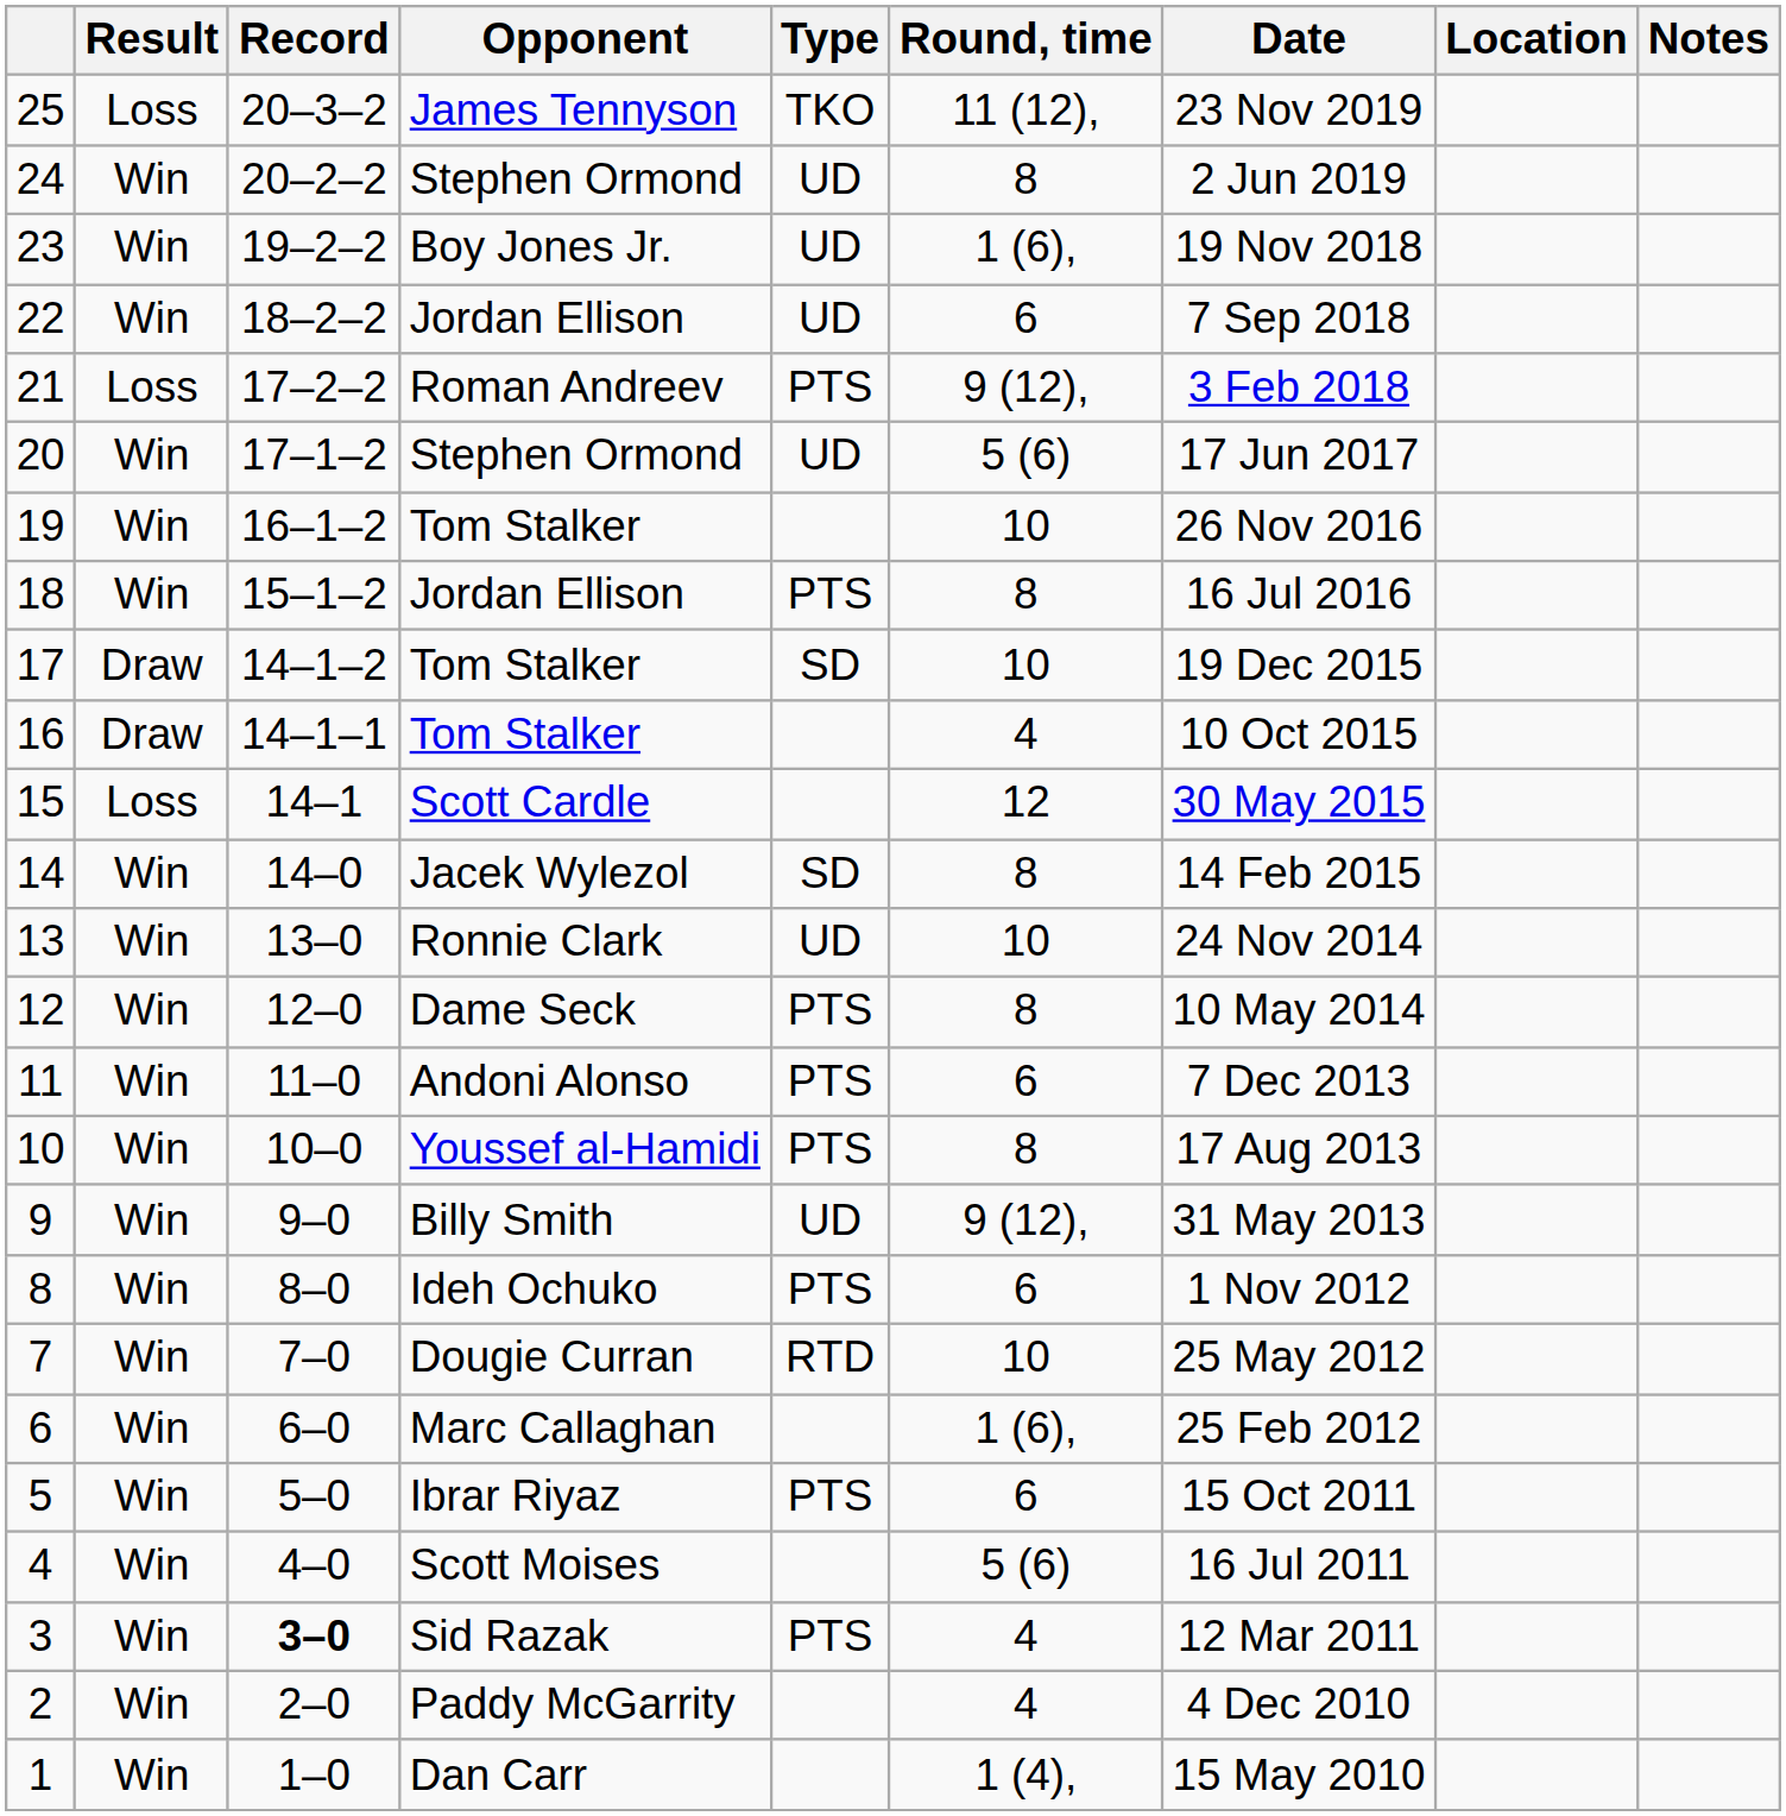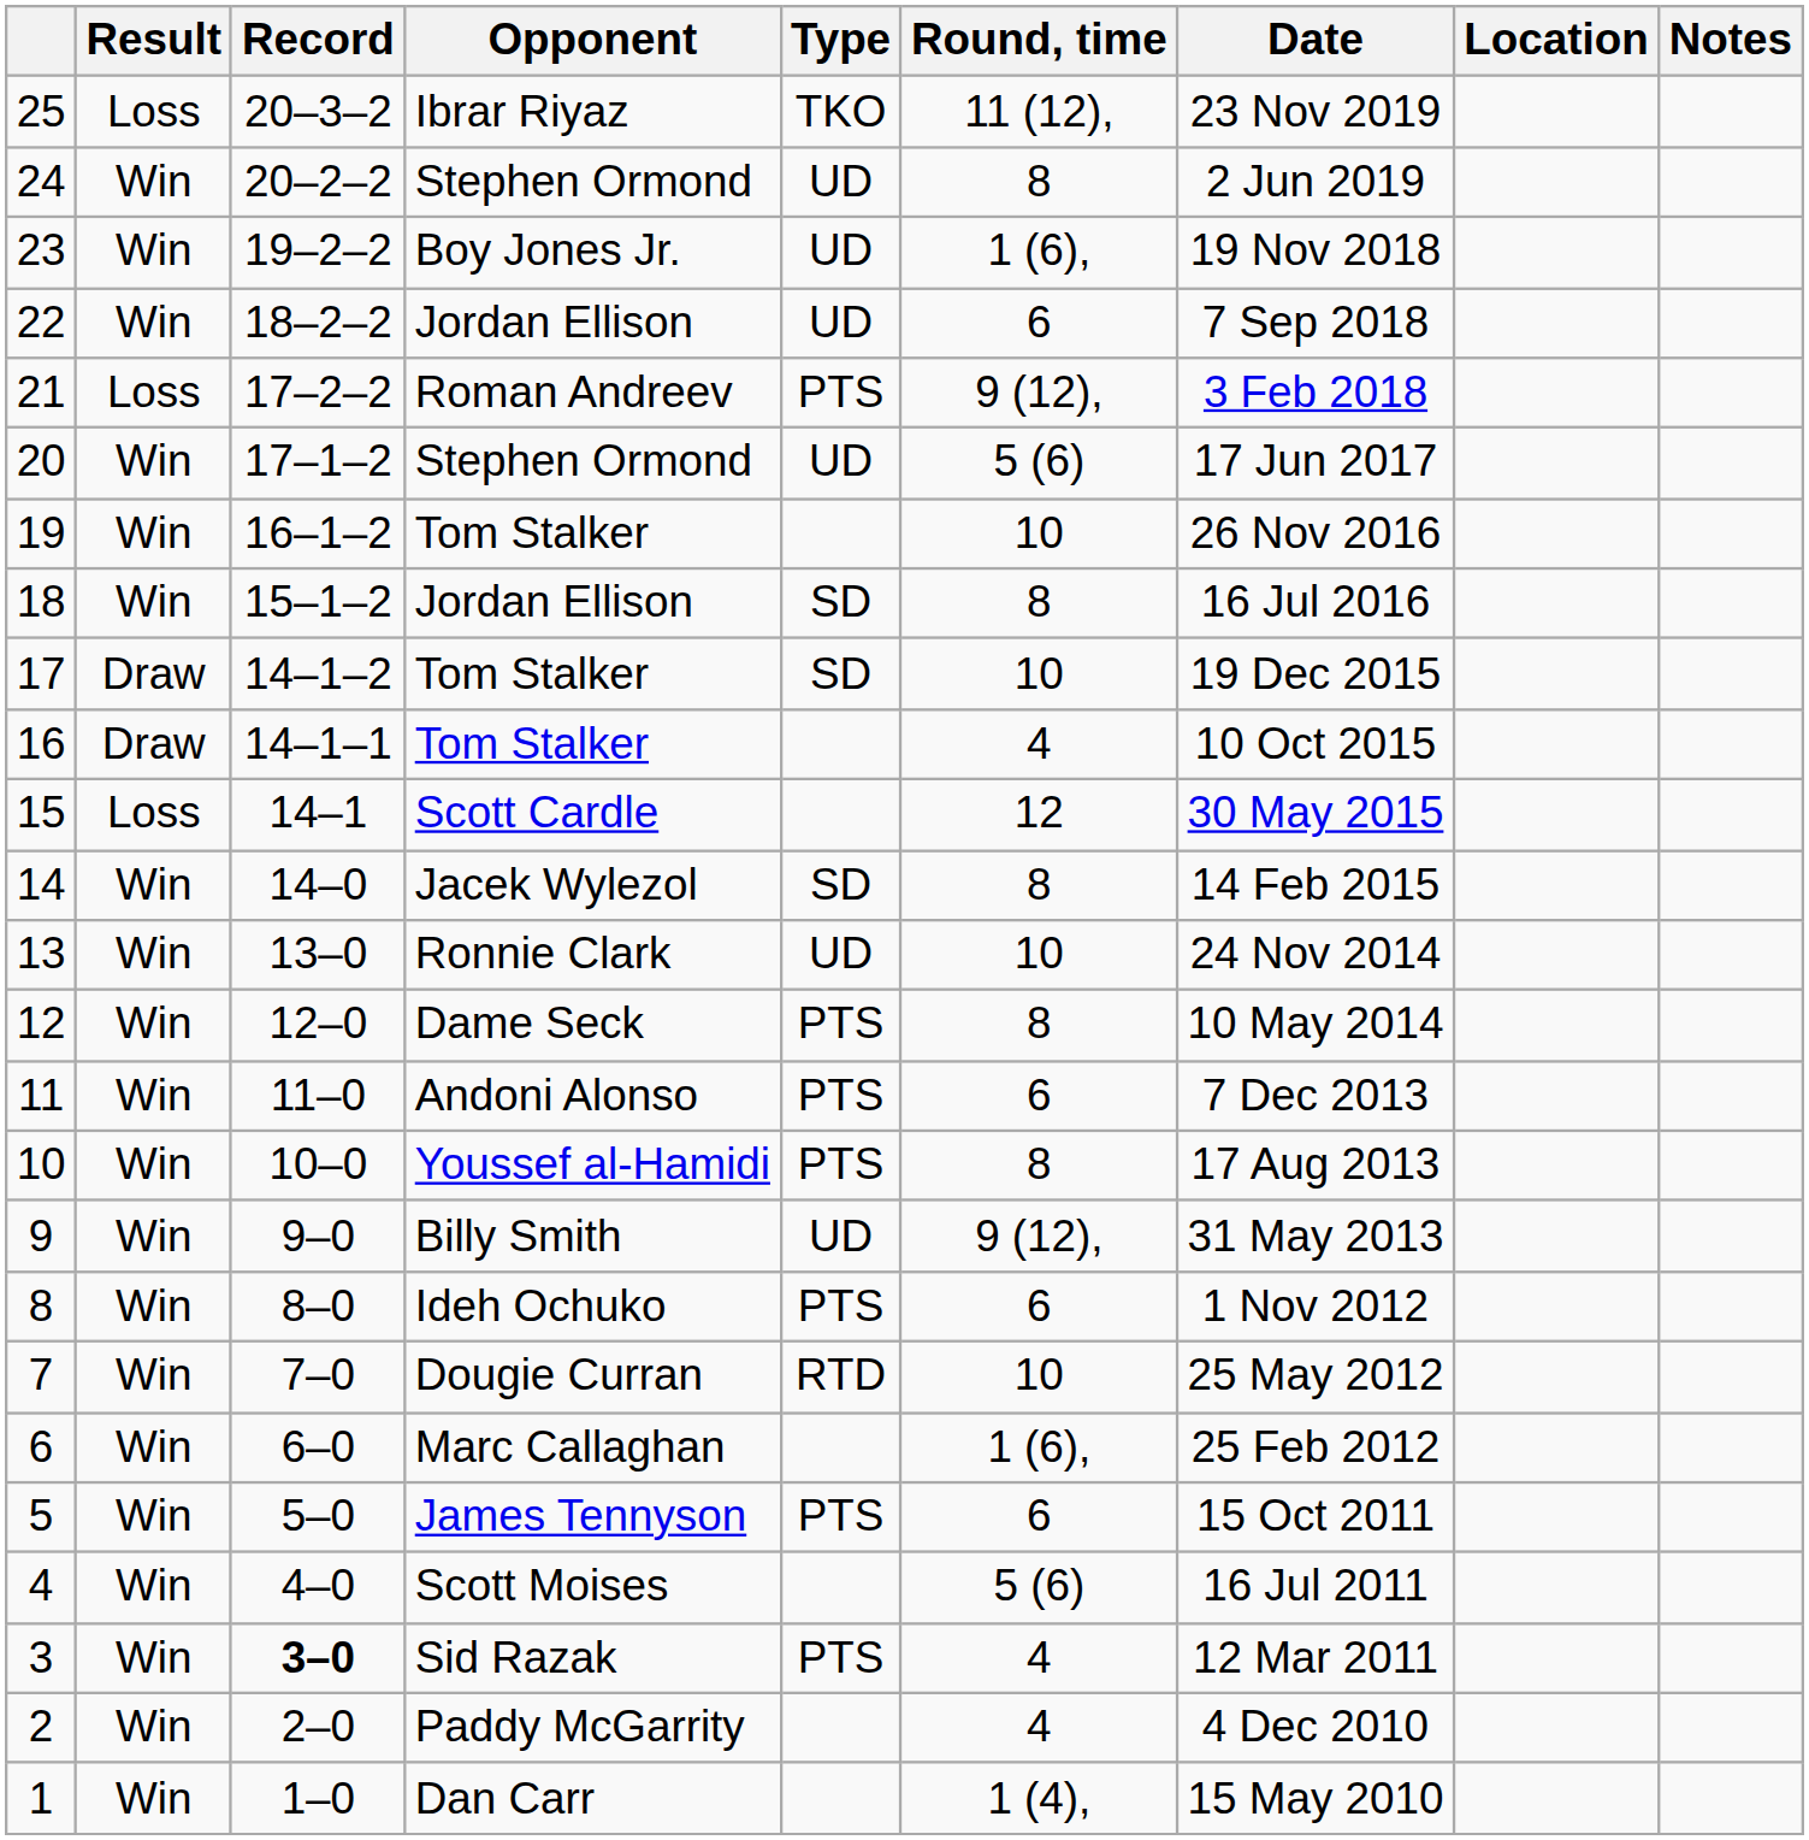25 | Opponent: James Tennyson -> Ibrar Riyaz
18 | Type: PTS -> SD
5 | Opponent: Ibrar Riyaz -> James Tennyson
